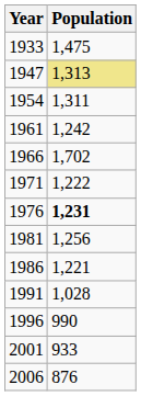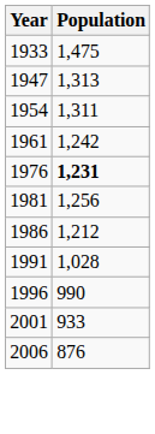1947 | Population: khaki background -> no background
- row: 1966 | 1,702
- row: 1971 | 1,222
1986 | Population: 1,221 -> 1,212
